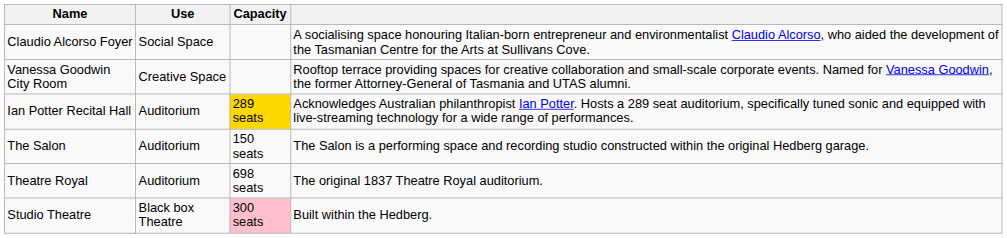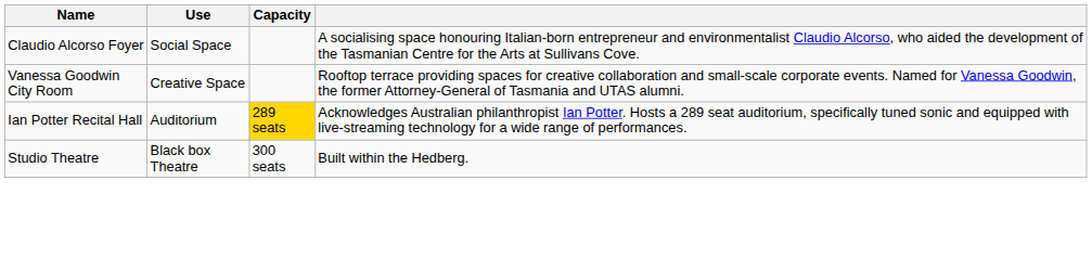- row: The Salon | Auditorium | 150 seats | The Salon is a performing space and recording studio constructed within the original Hedberg garage.
- row: Theatre Royal | Auditorium | 698 seats | The original 1837 Theatre Royal auditorium.
Studio Theatre | Capacity: pink background -> no background
